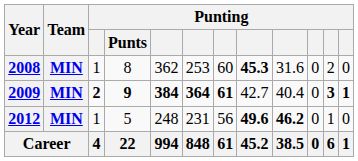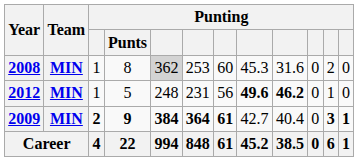2008 | column 5: no background -> lightgrey background
2008 | column 8: bold -> normal
rows swapped: 2009 <-> 2012
